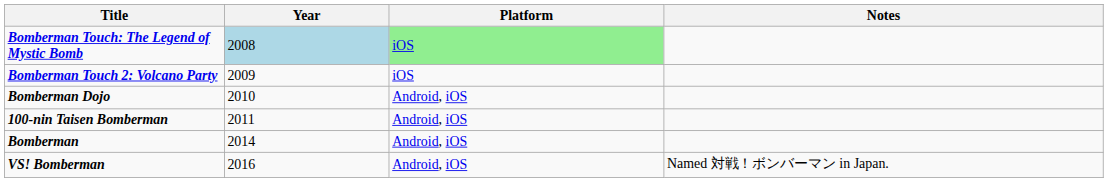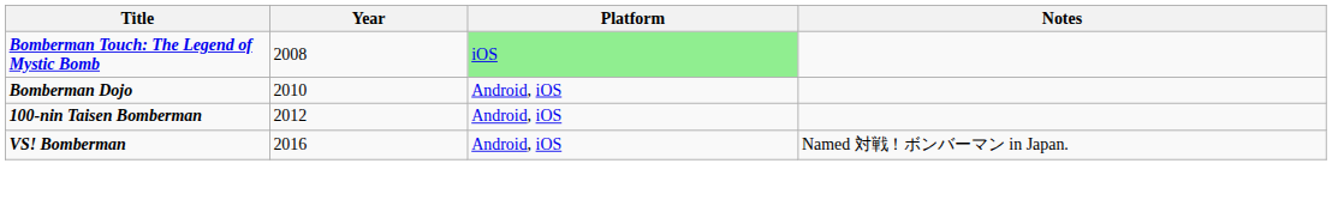Bomberman Touch: The Legend of Mystic Bomb | Year: lightblue background -> no background
- row: Bomberman Touch 2: Volcano Party | 2009 | iOS
100-nin Taisen Bomberman | Year: 2011 -> 2012
- row: Bomberman | 2014 | Android, iOS
